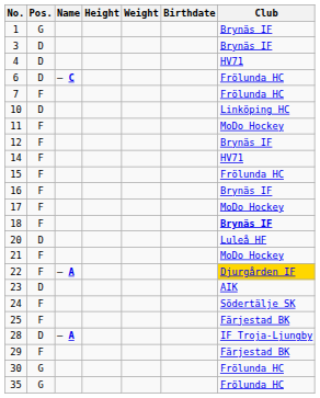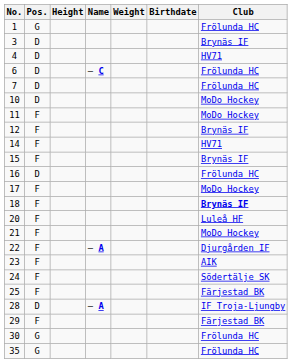columns swapped: Name <-> Height
1 | Club: Brynäs IF -> Frölunda HC
7 | Pos.: F -> D
10 | Club: Linköping HC -> MoDo Hockey
15 | Club: Frölunda HC -> Brynäs IF
16 | Pos.: F -> D
16 | Club: Brynäs IF -> Frölunda HC
20 | Pos.: D -> F
22 | Club: gold background -> no background
23 | Pos.: D -> F
